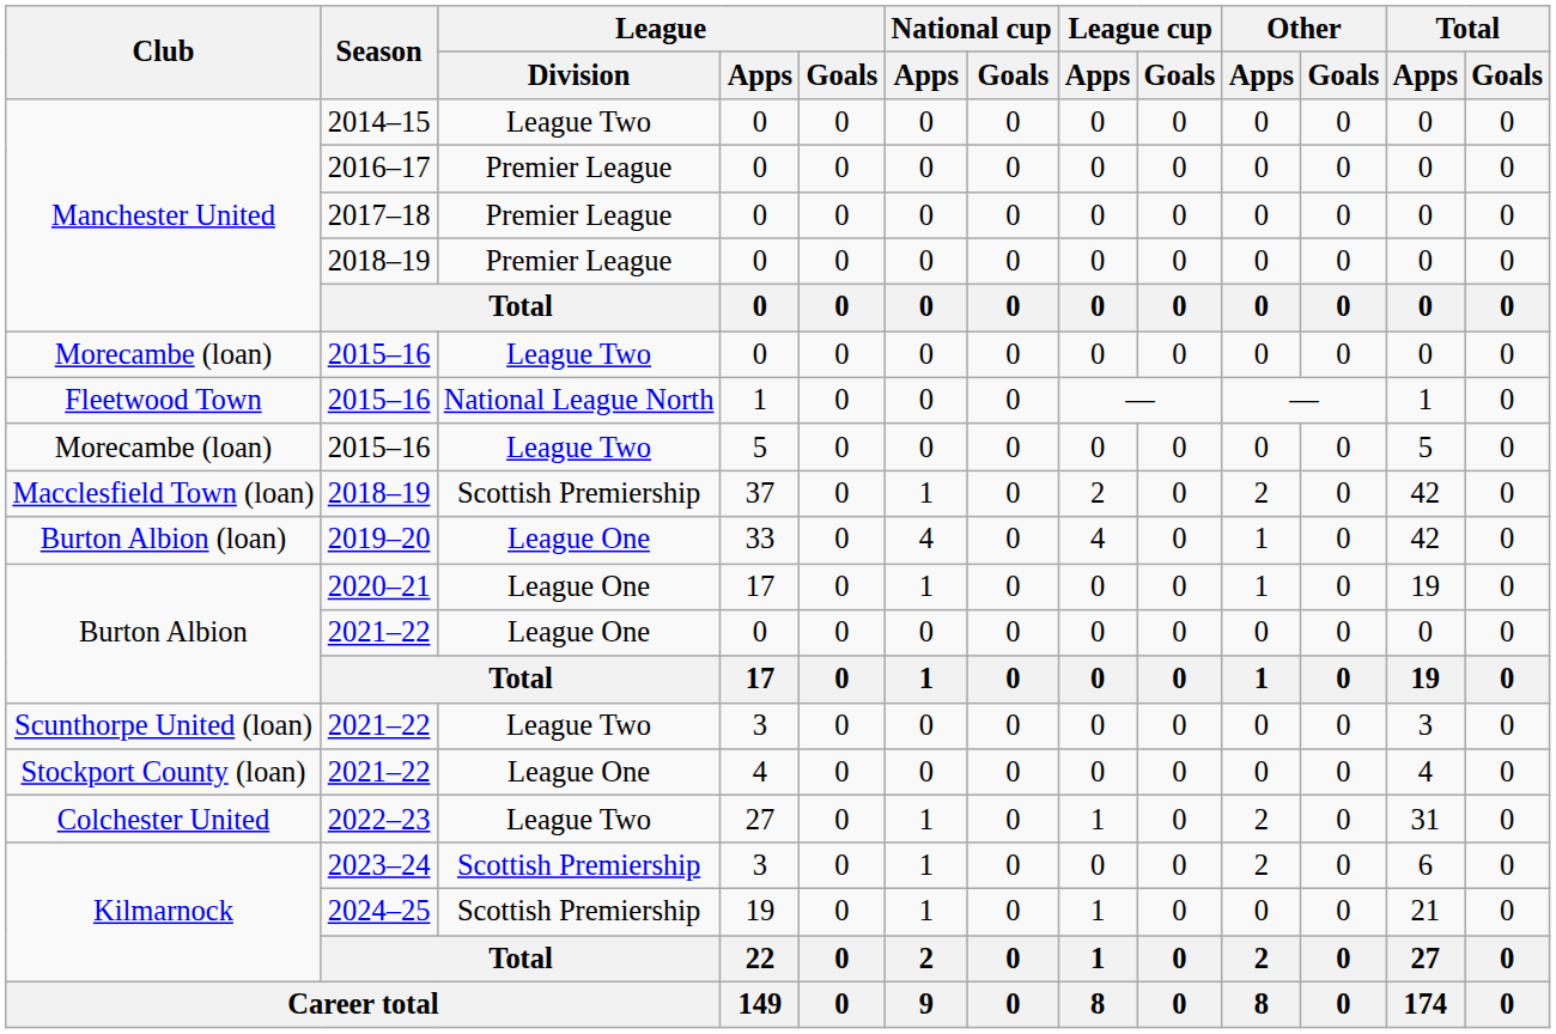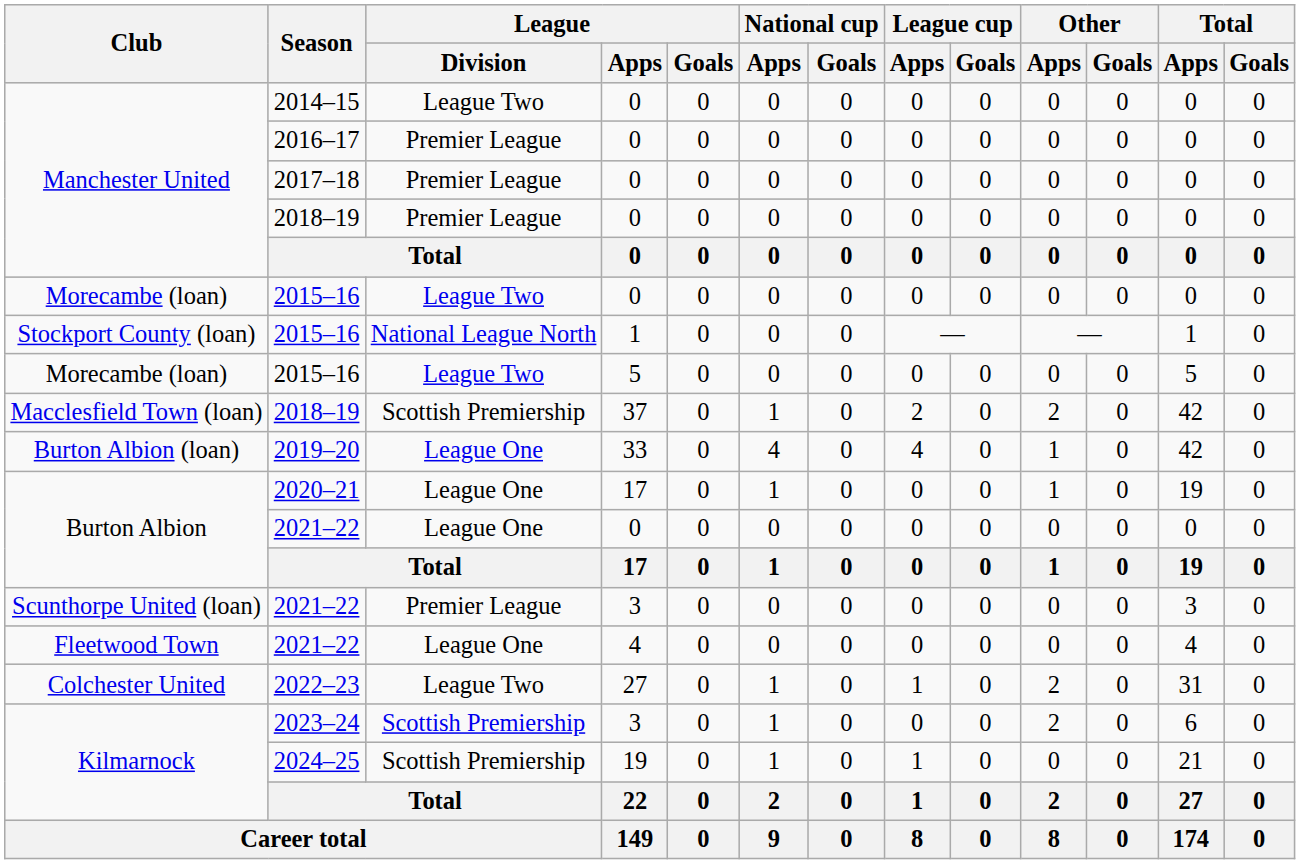2015–16 / 1 | Club: Fleetwood Town -> Stockport County (loan)
2021–22 / 3 | League / Division: League Two -> Premier League
2021–22 / 4 | Club: Stockport County (loan) -> Fleetwood Town
